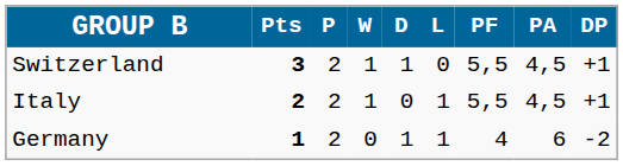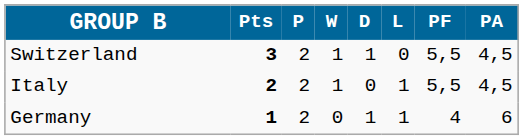- column: DP | +1 | +1 | -2
